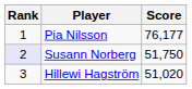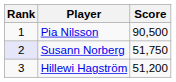Pia Nilsson | Score: 76,177 -> 90,500
Hillewi Hagström | Score: 51,020 -> 51,200
